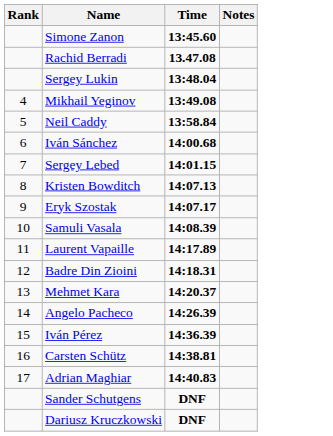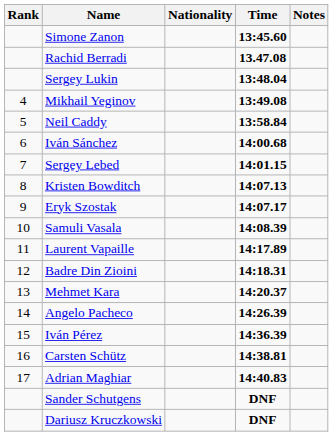+ column: Nationality
